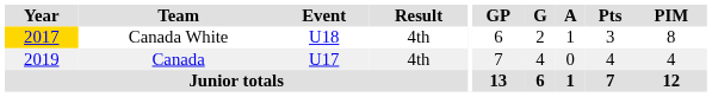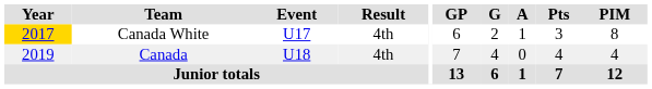Canada White | Event: U18 -> U17
Canada | Event: U17 -> U18
